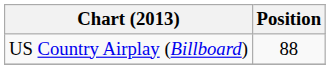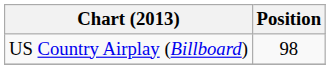US Country Airplay (Billboard) | Position: 88 -> 98
